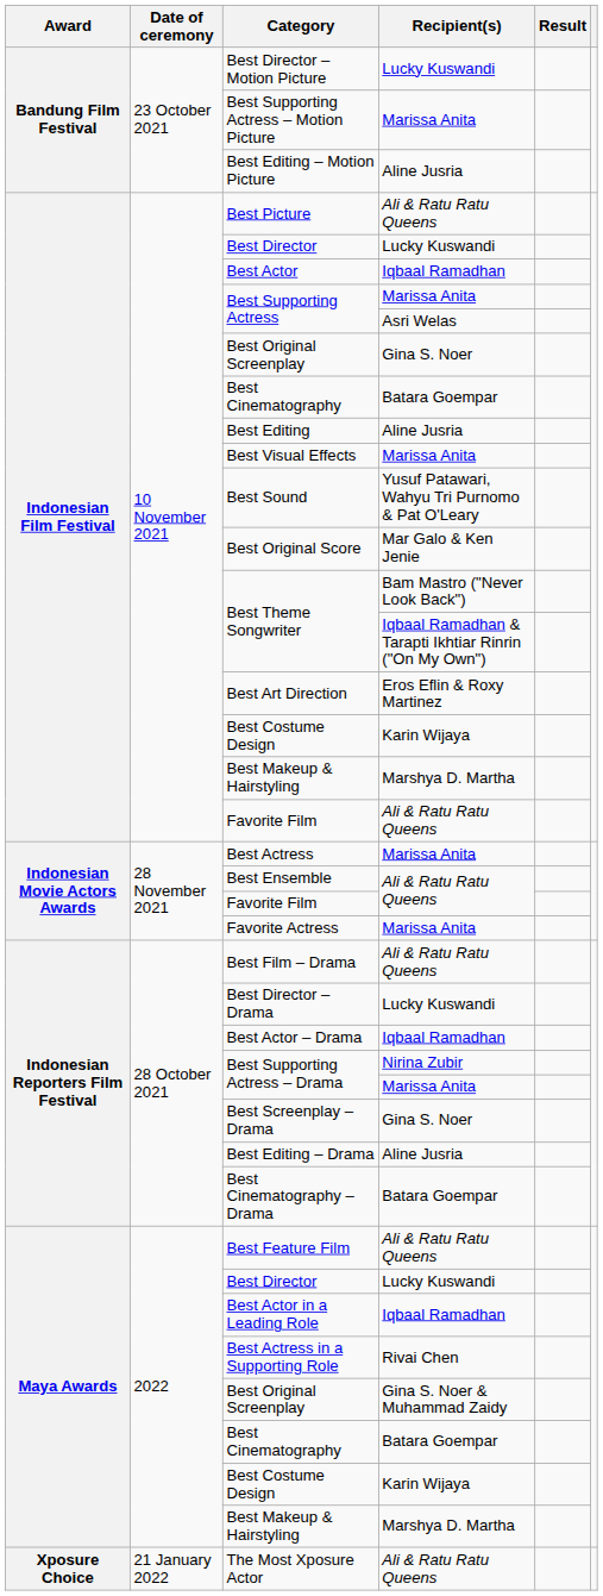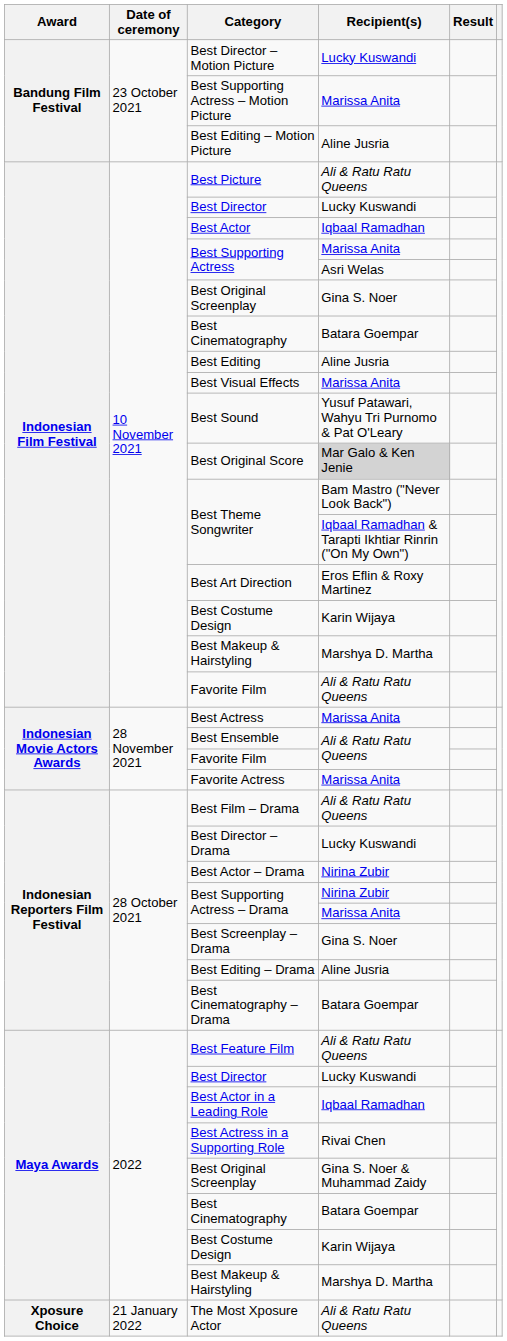Best Original Score | Recipient(s): no background -> lightgrey background
Best Actor – Drama | Recipient(s): Iqbaal Ramadhan -> Nirina Zubir
